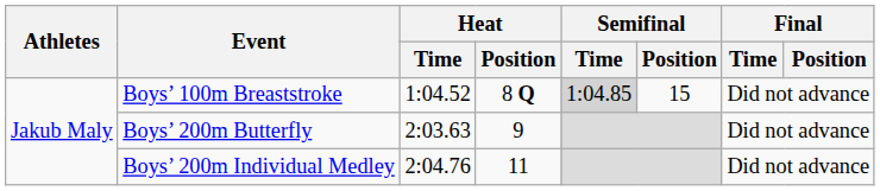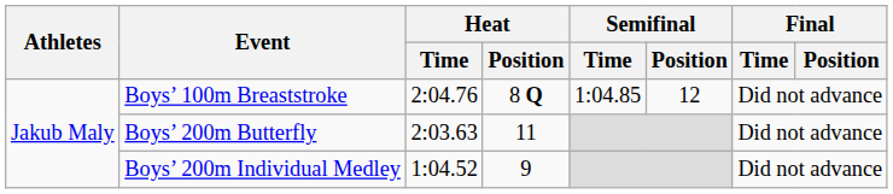Boys’ 100m Breaststroke | Heat / Time: 1:04.52 -> 2:04.76
Boys’ 100m Breaststroke | Semifinal / Time: lightgrey background -> no background
Boys’ 100m Breaststroke | Semifinal / Position: 15 -> 12
Boys’ 200m Butterfly | Heat / Position: 9 -> 11
Boys’ 200m Individual Medley | Heat / Time: 2:04.76 -> 1:04.52
Boys’ 200m Individual Medley | Heat / Position: 11 -> 9
